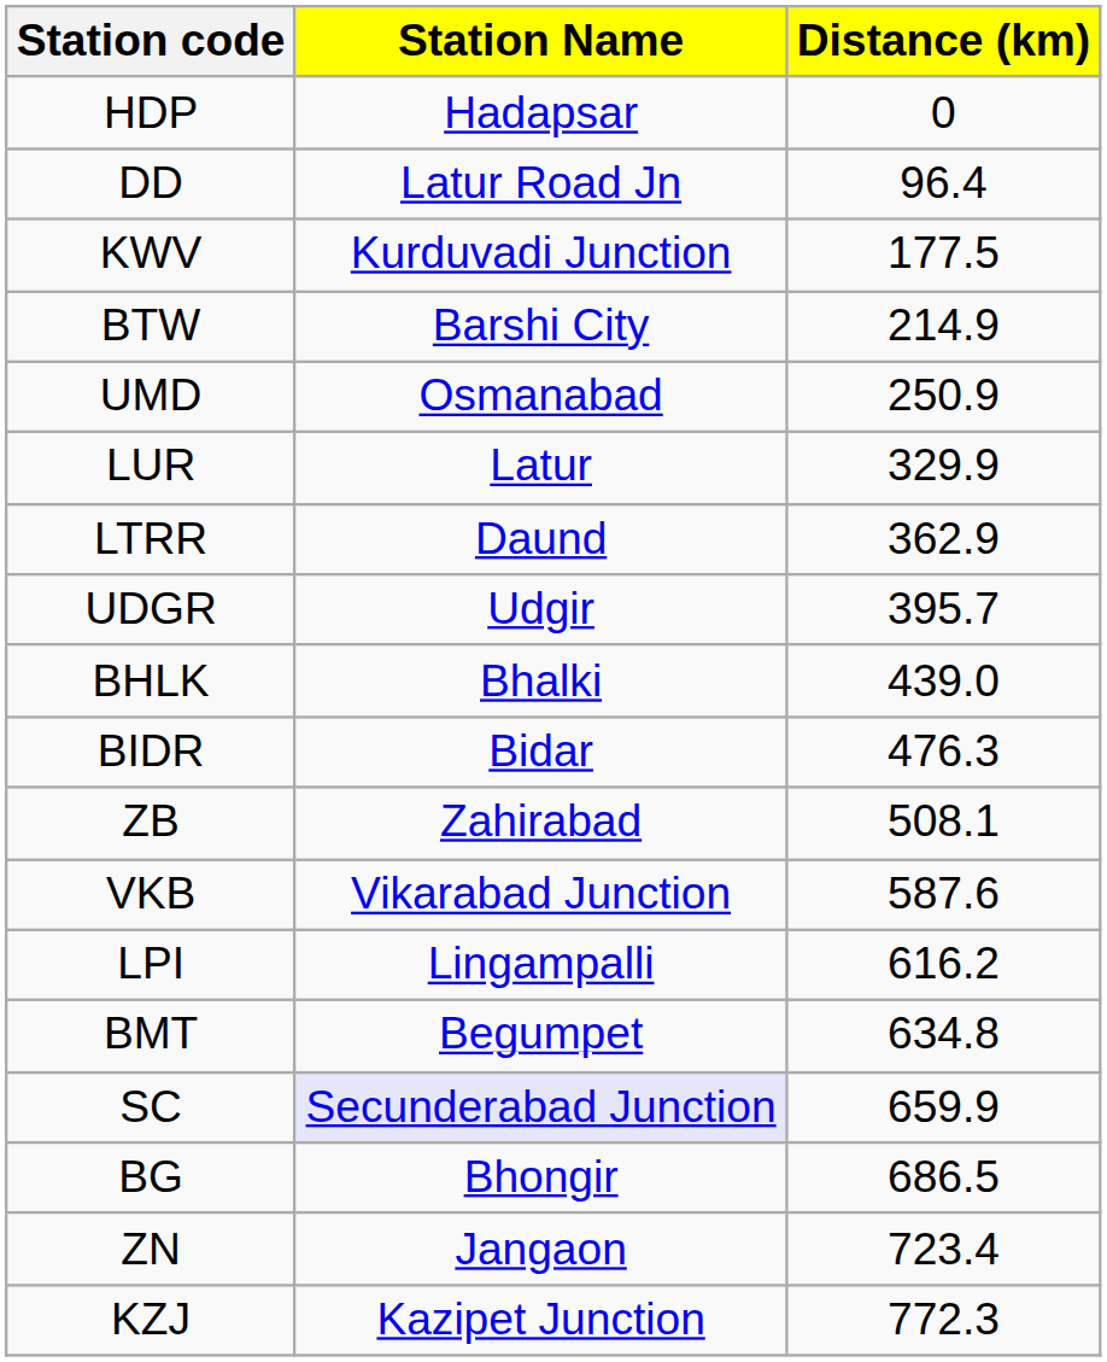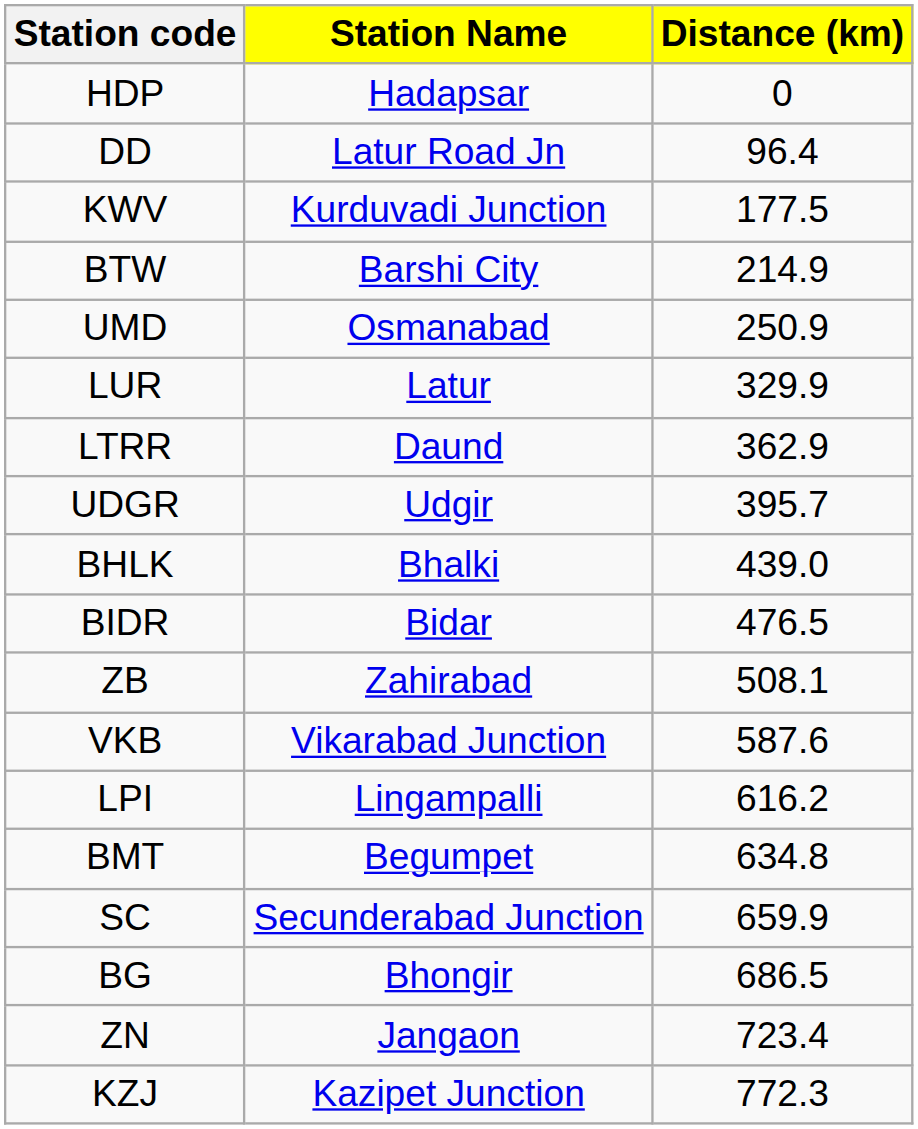BIDR | Distance (km): 476.3 -> 476.5
SC | Station Name: lavender background -> no background
